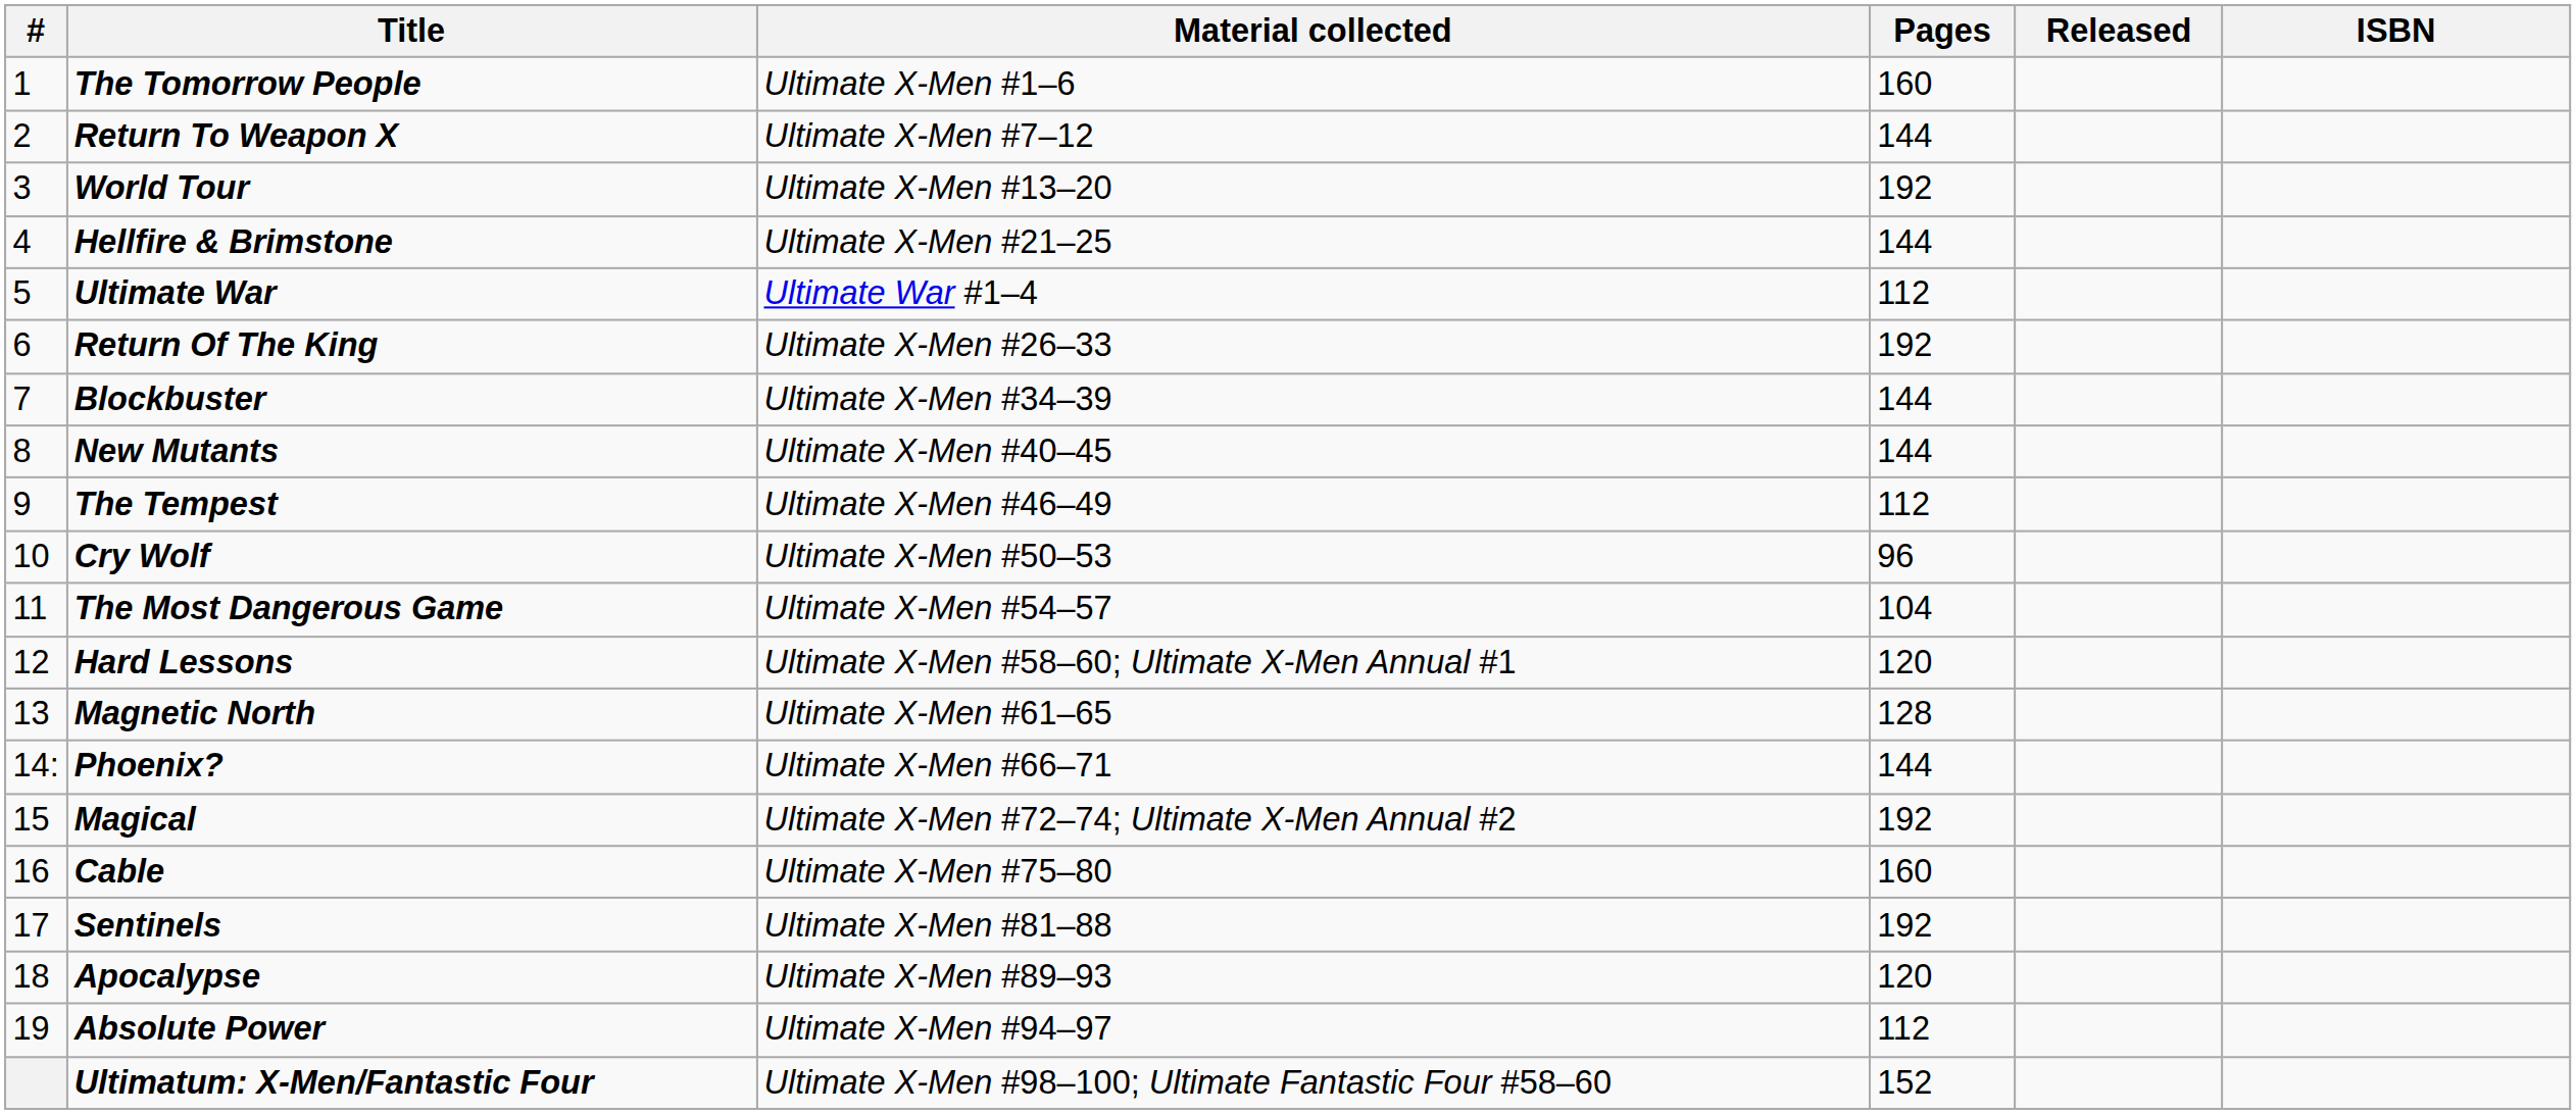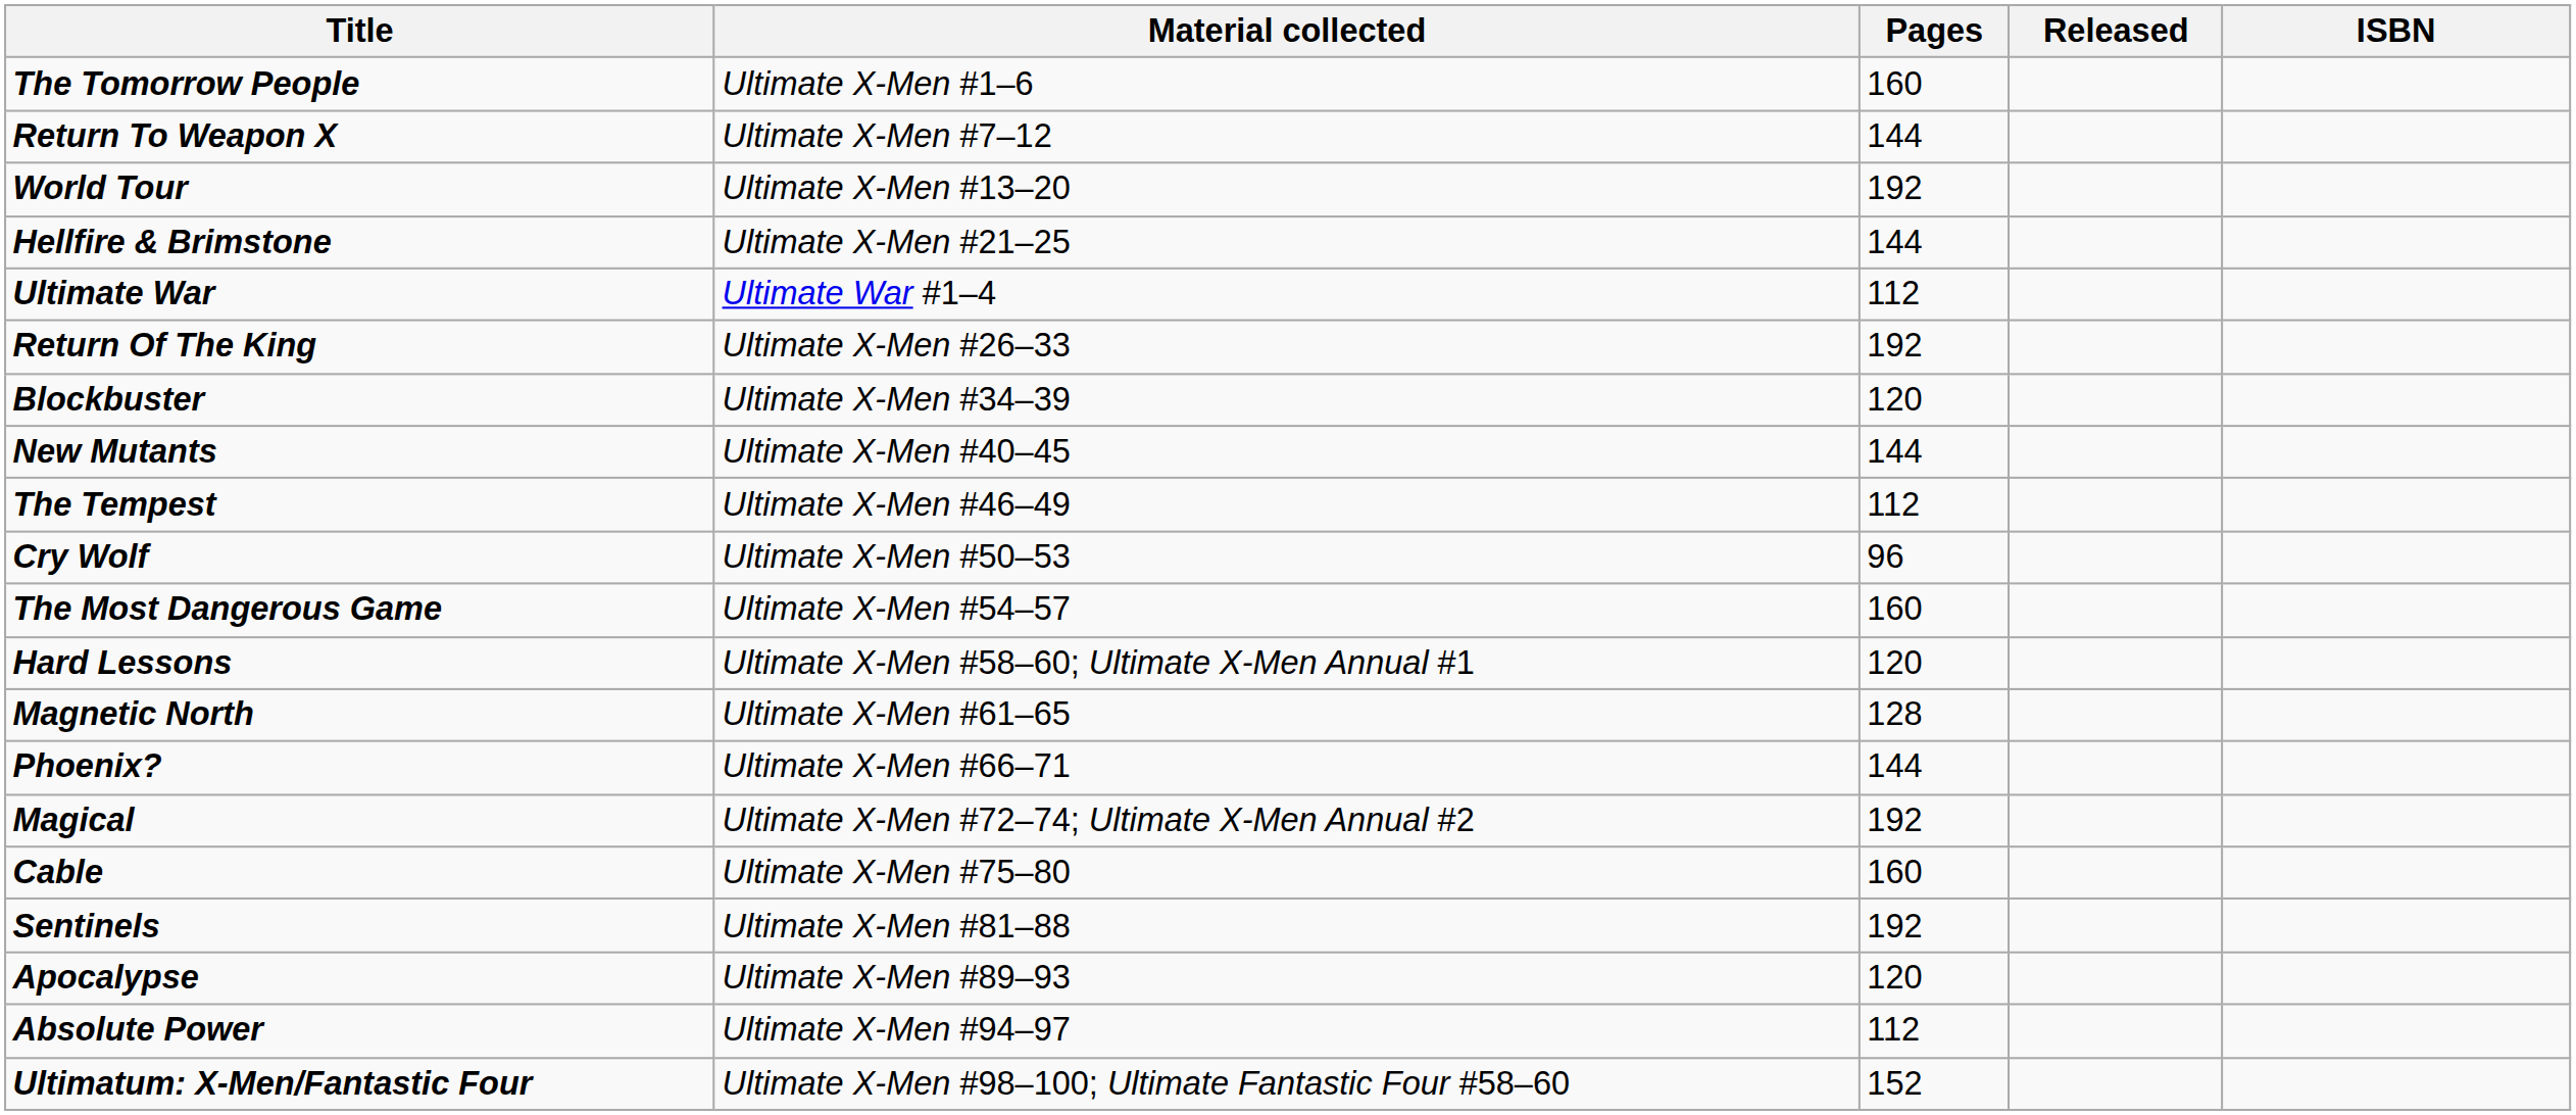- column: # | 1 | 2 | 3 | 4 | 5 | 6 | 7 | 8 | 9 | 10 | 11 | 12 | 13 | 14: | 15 | 16 | 17 | 18 | 19
Blockbuster | Pages: 144 -> 120
The Most Dangerous Game | Pages: 104 -> 160
